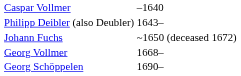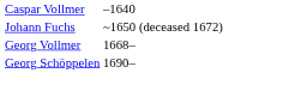- row: Philipp Deibler (also Deubler) | 1643–
